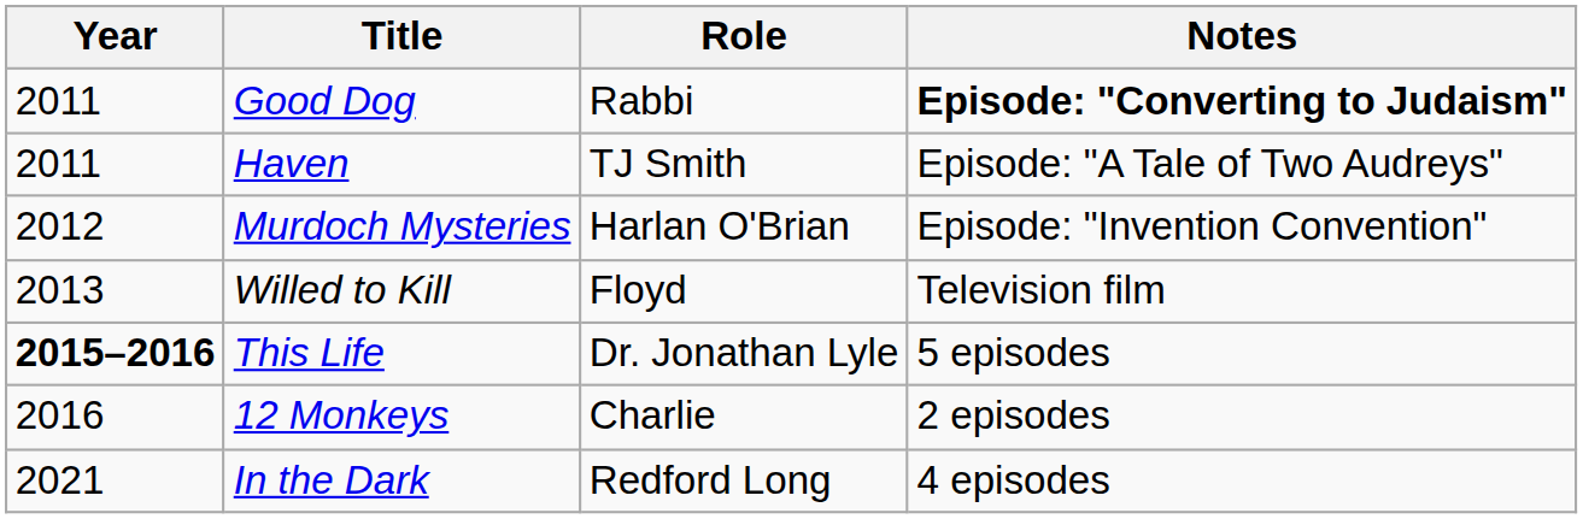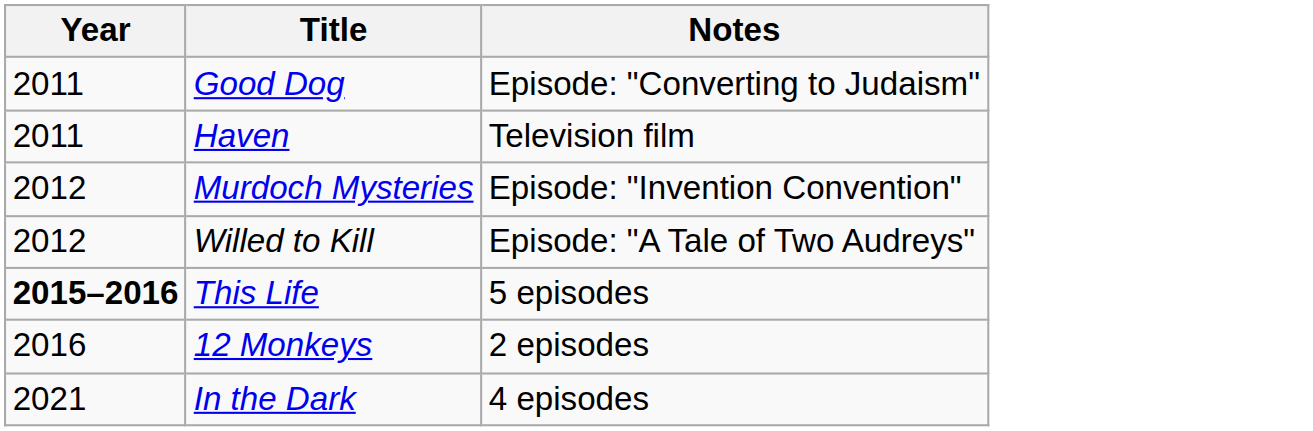- column: Role | Rabbi | TJ Smith | Harlan O'Brian | Floyd | Dr. Jonathan Lyle | Charlie | Redford Long
Good Dog | Notes: bold -> normal
Haven | Notes: Episode: "A Tale of Two Audreys" -> Television film
Willed to Kill | Year: 2013 -> 2012
Willed to Kill | Notes: Television film -> Episode: "A Tale of Two Audreys"
